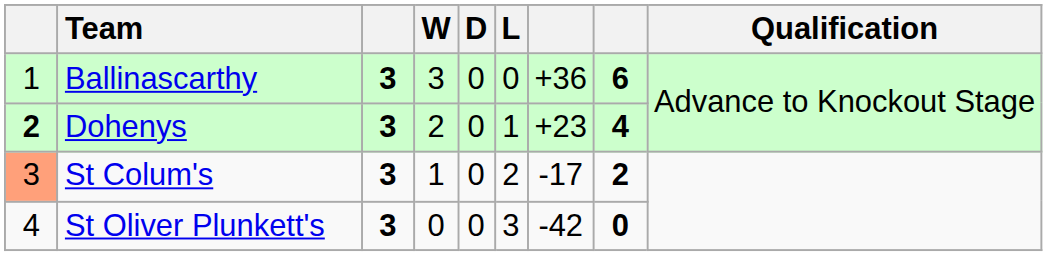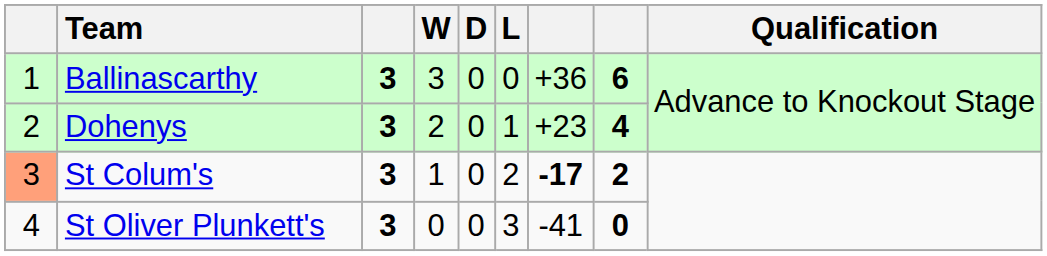Dohenys | column 1: bold -> normal
St Colum's | column 7: normal -> bold
St Oliver Plunkett's | column 7: -42 -> -41
